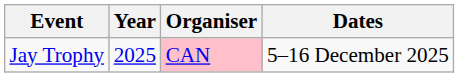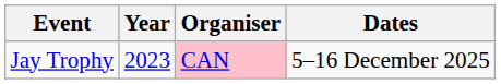Jay Trophy | Year: 2025 -> 2023
